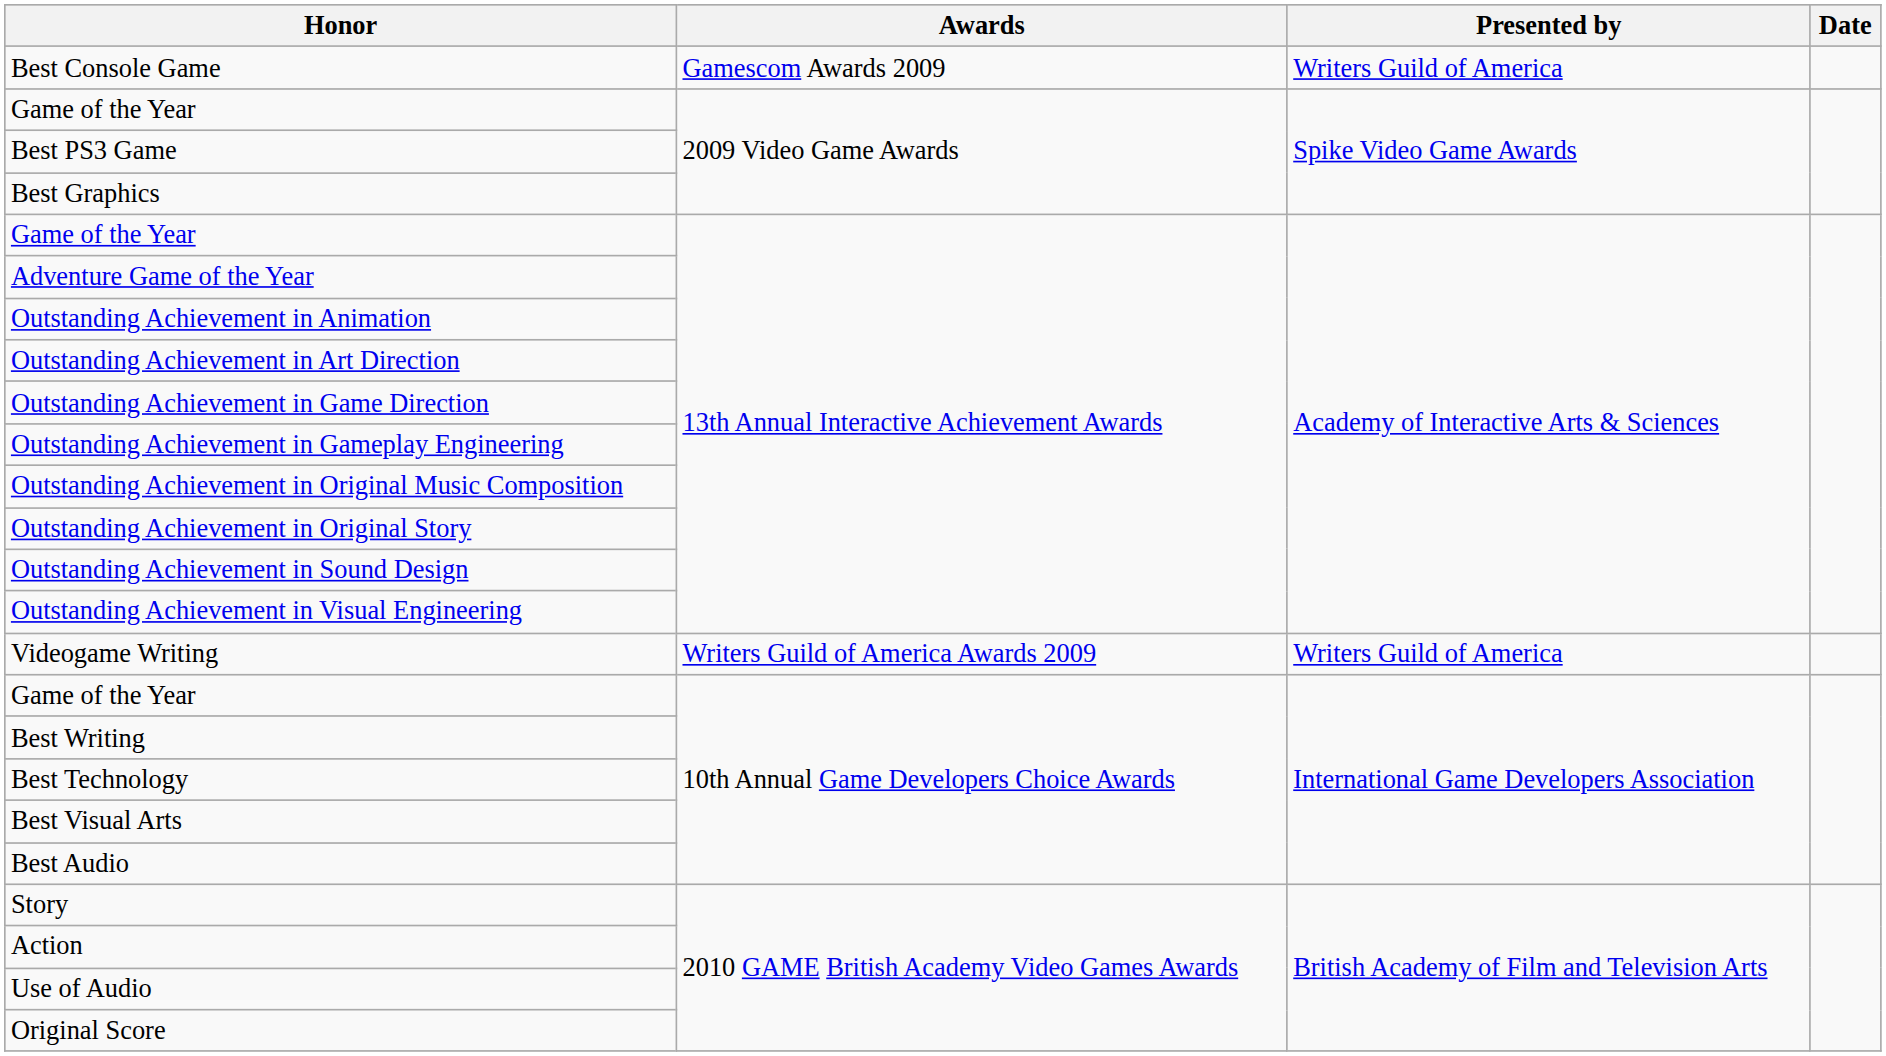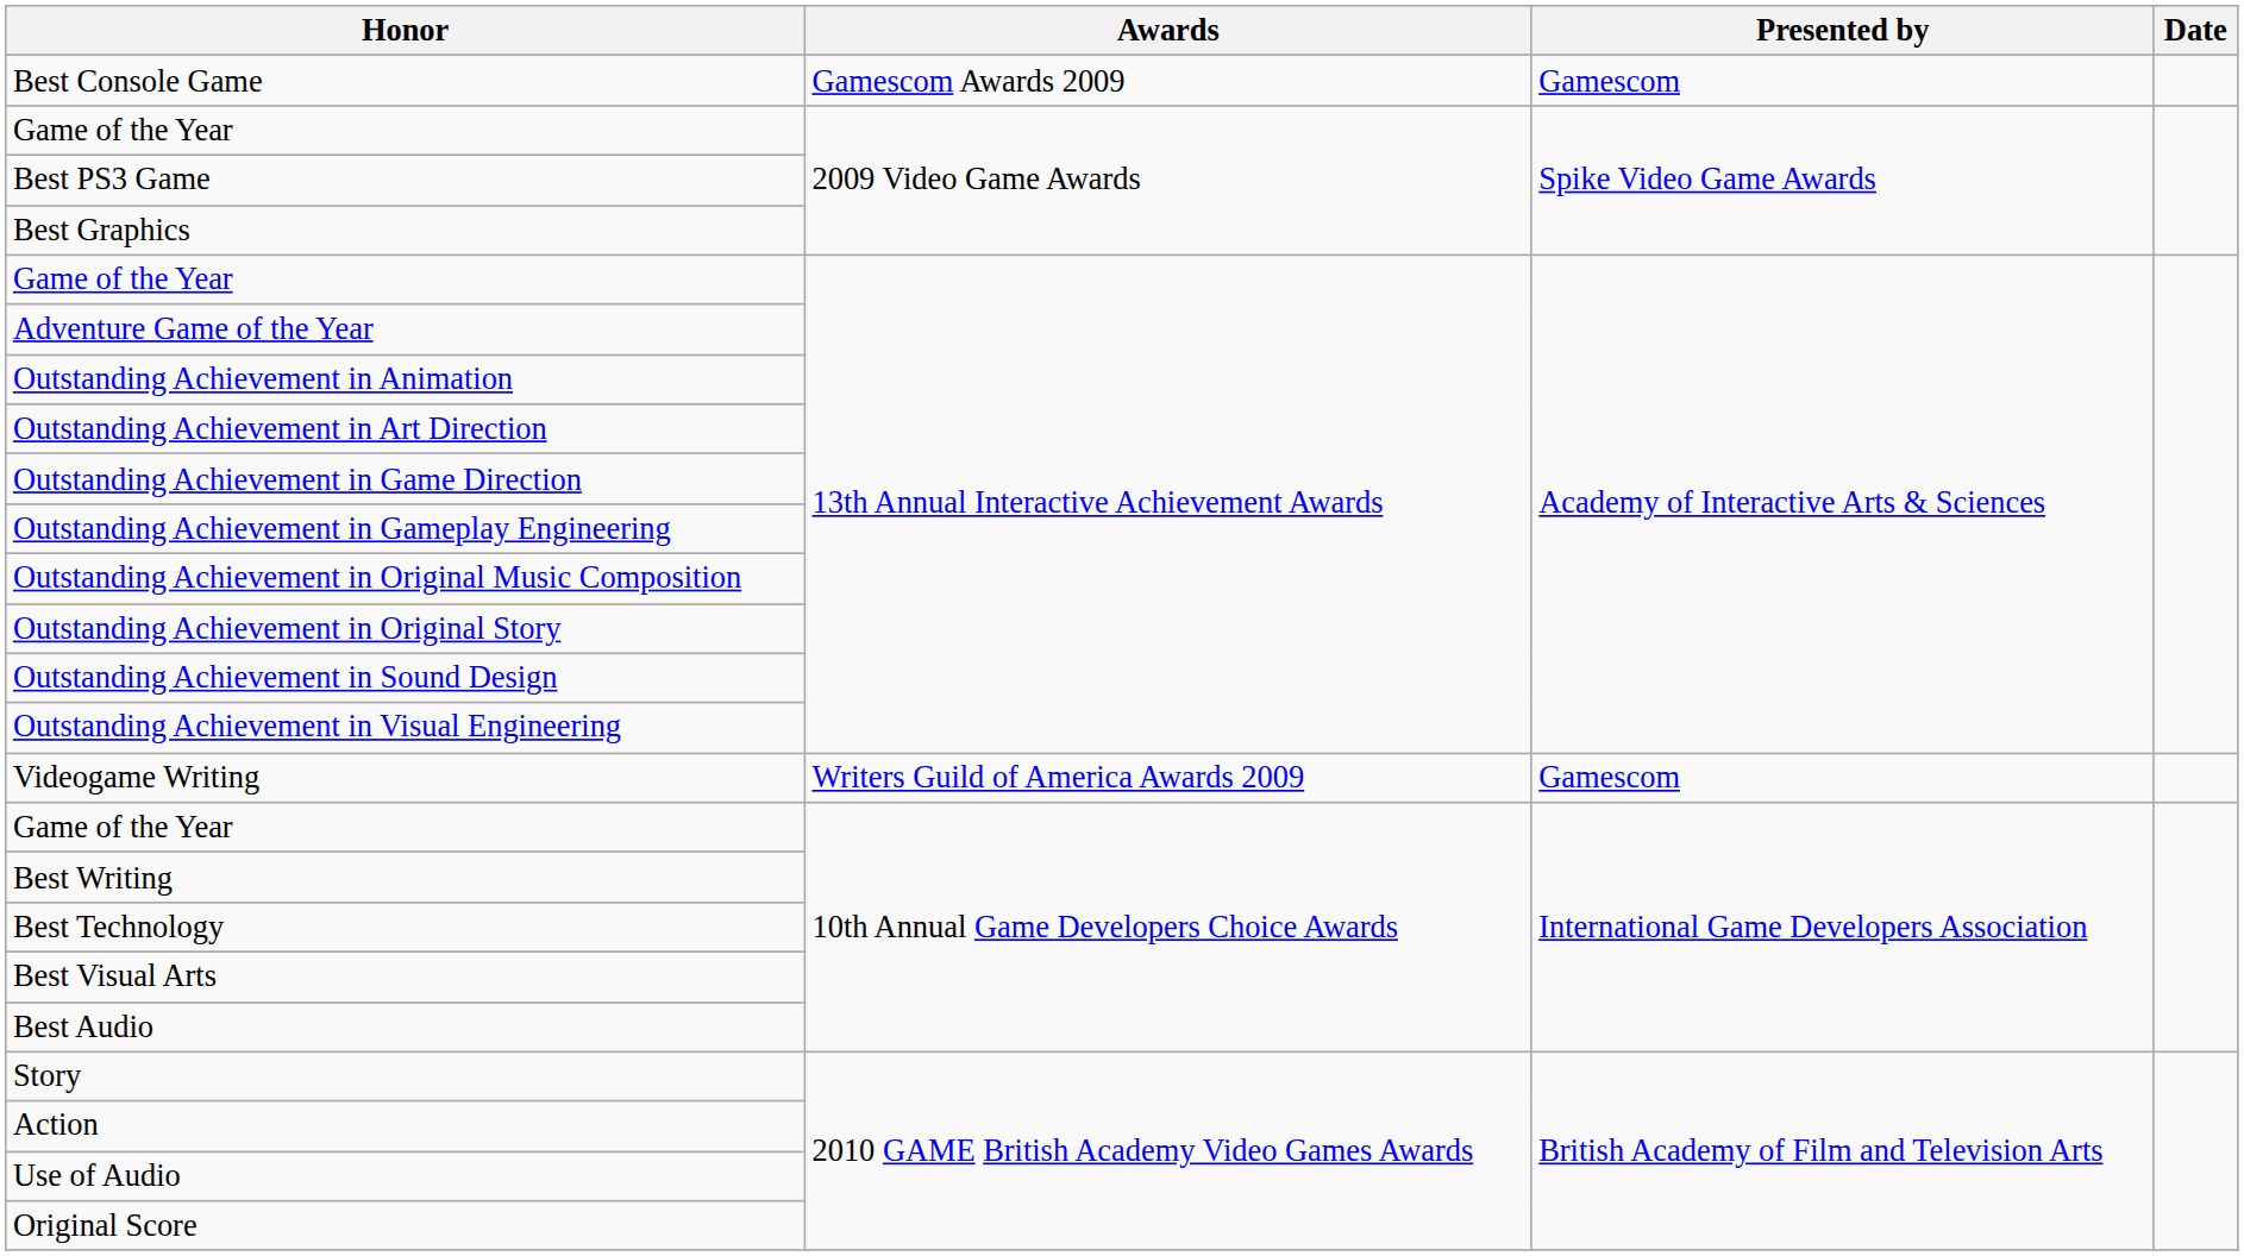Best Console Game | Presented by: Writers Guild of America -> Gamescom
Videogame Writing | Presented by: Writers Guild of America -> Gamescom
